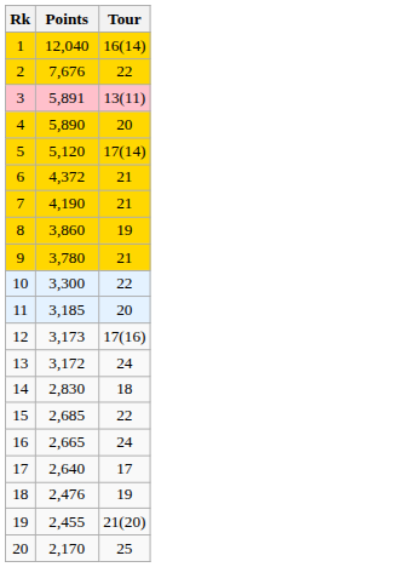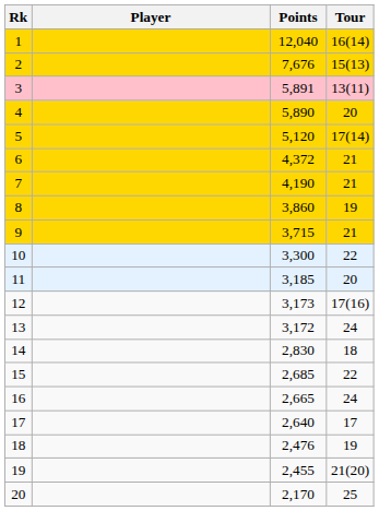+ column: Player
2 | Tour: 22 -> 15(13)
9 | Points: 3,780 -> 3,715
